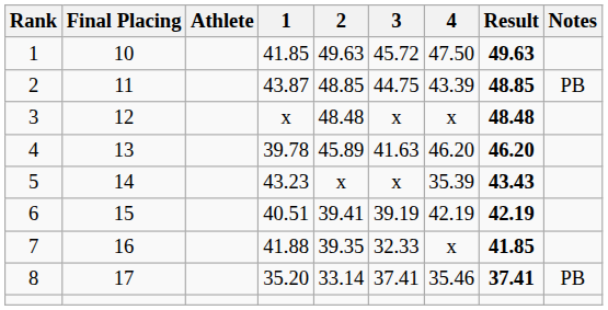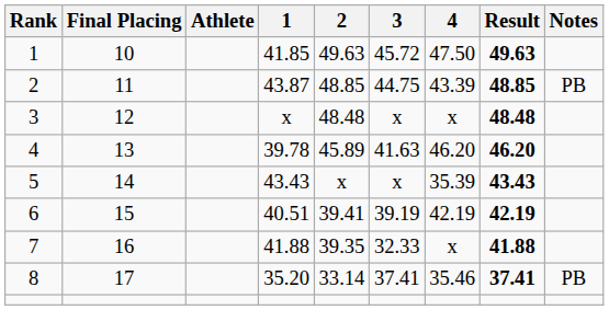5 | 1: 43.23 -> 43.43
7 | Result: 41.85 -> 41.88
